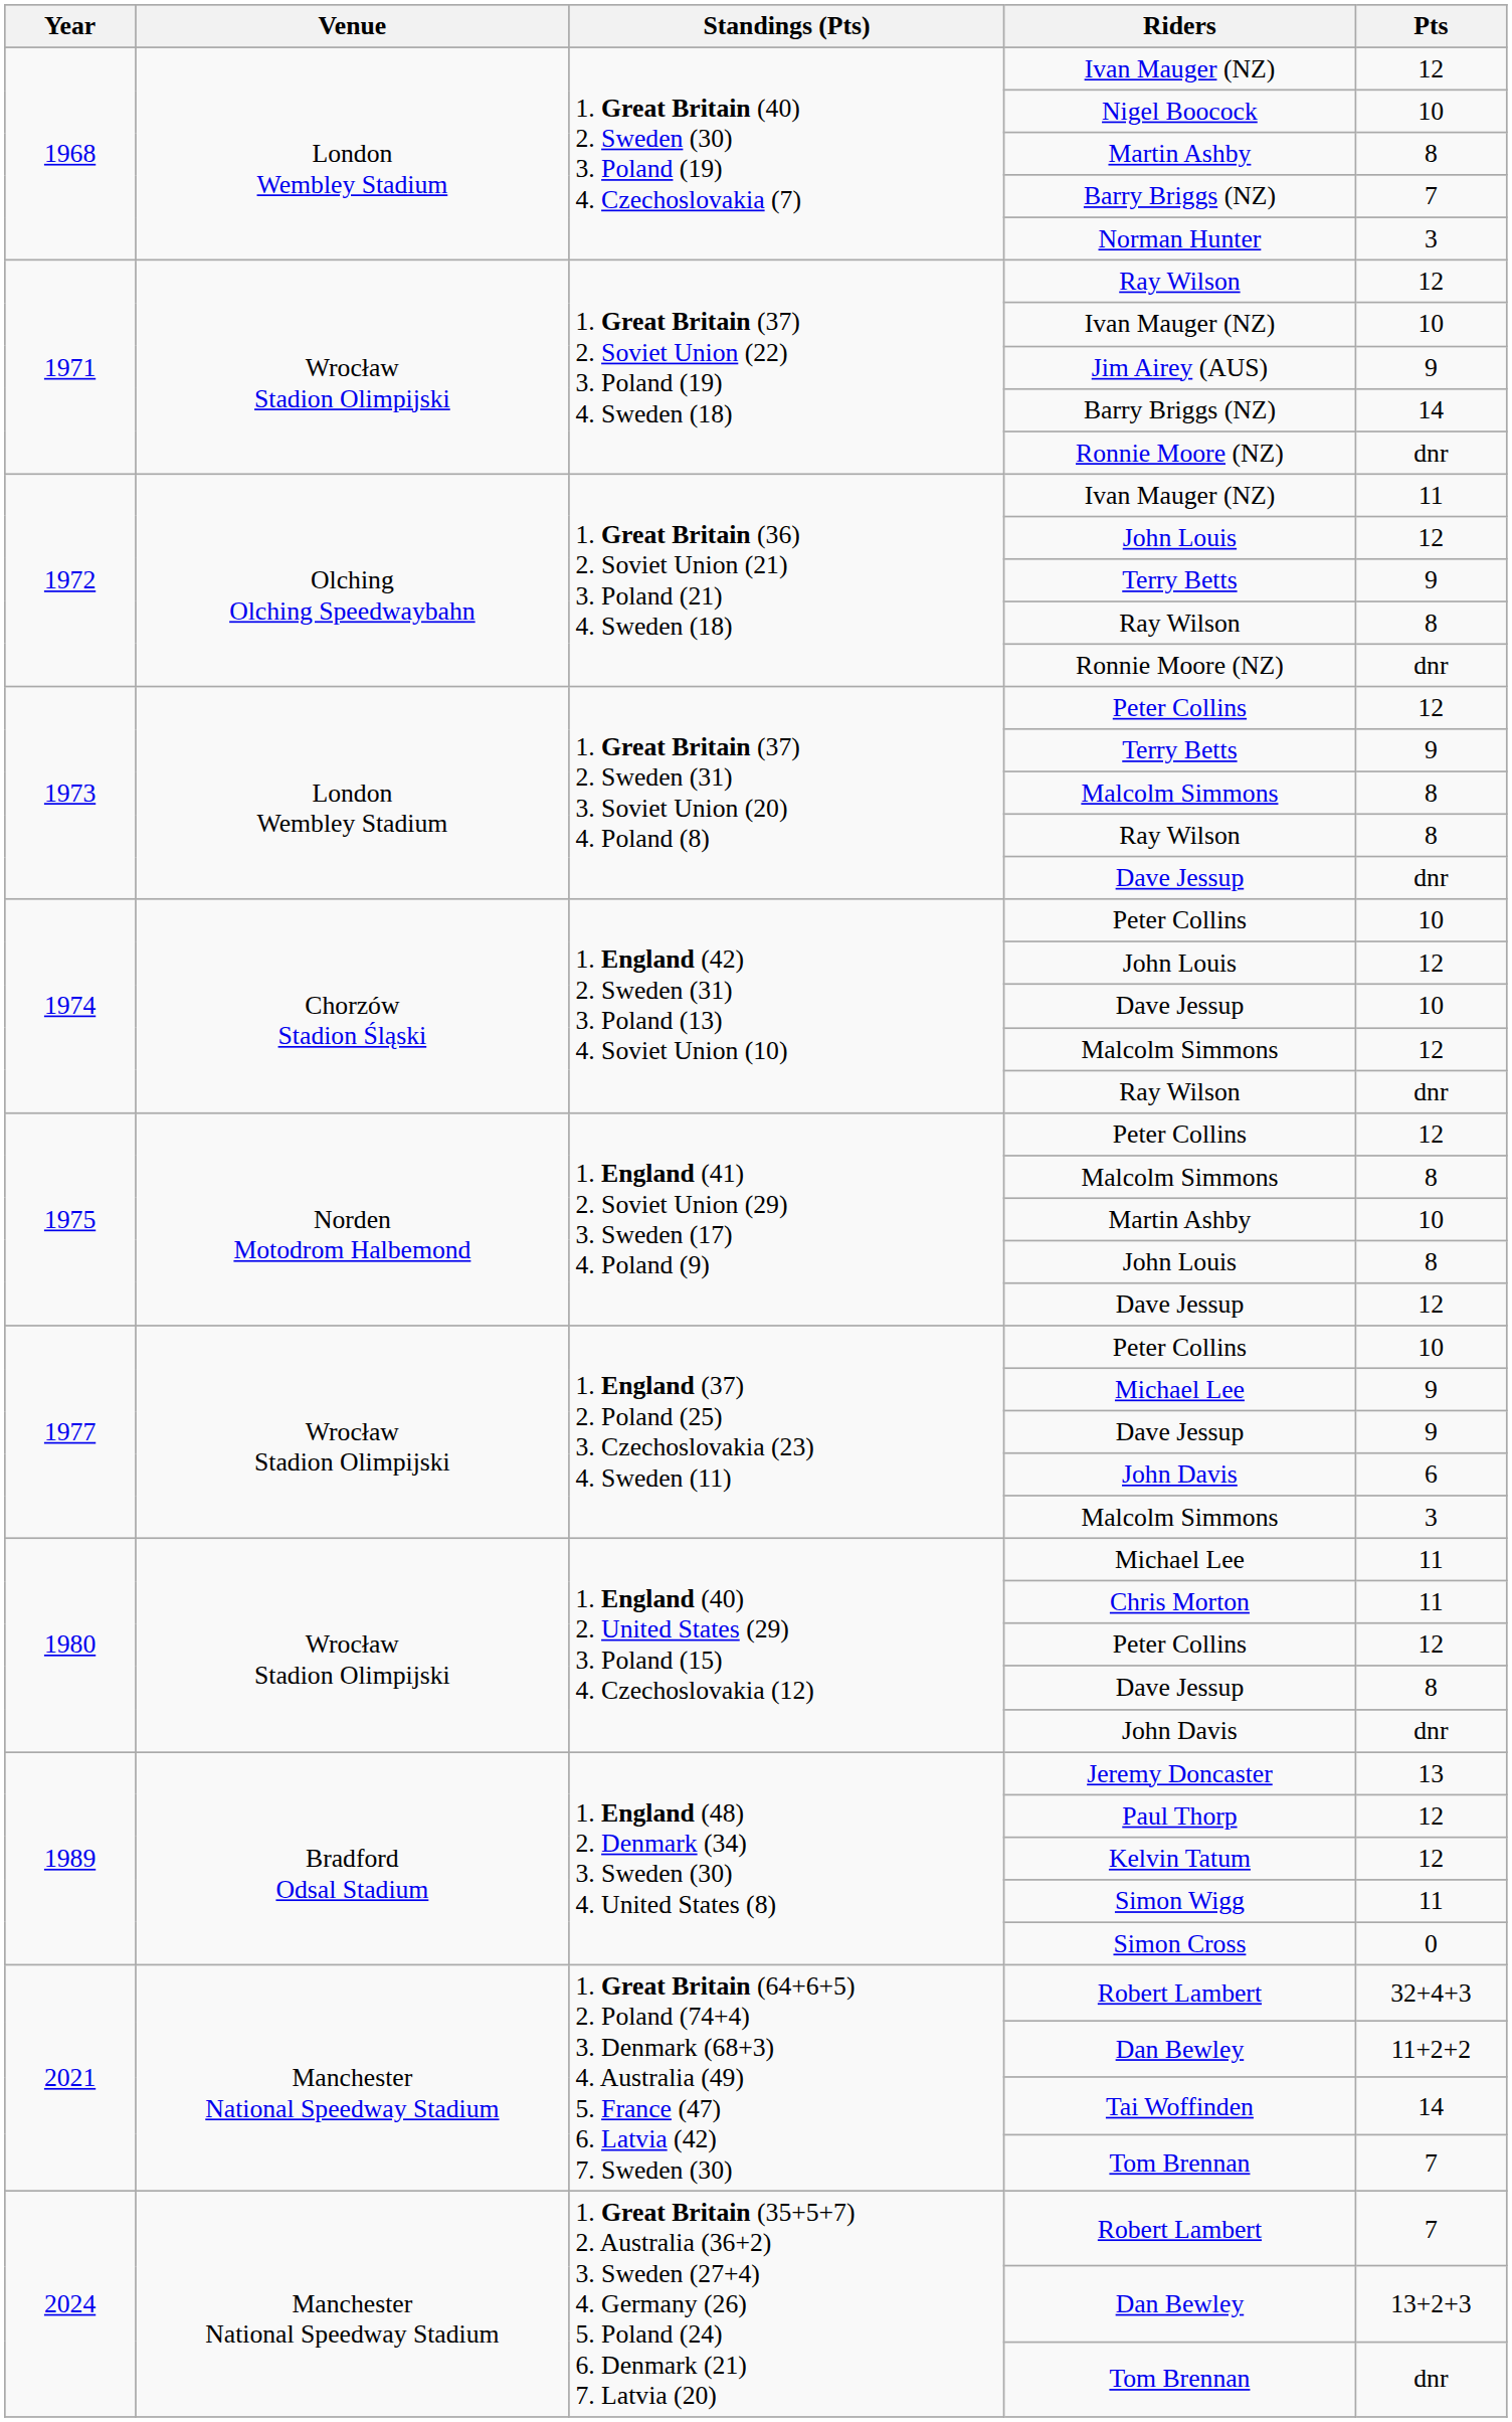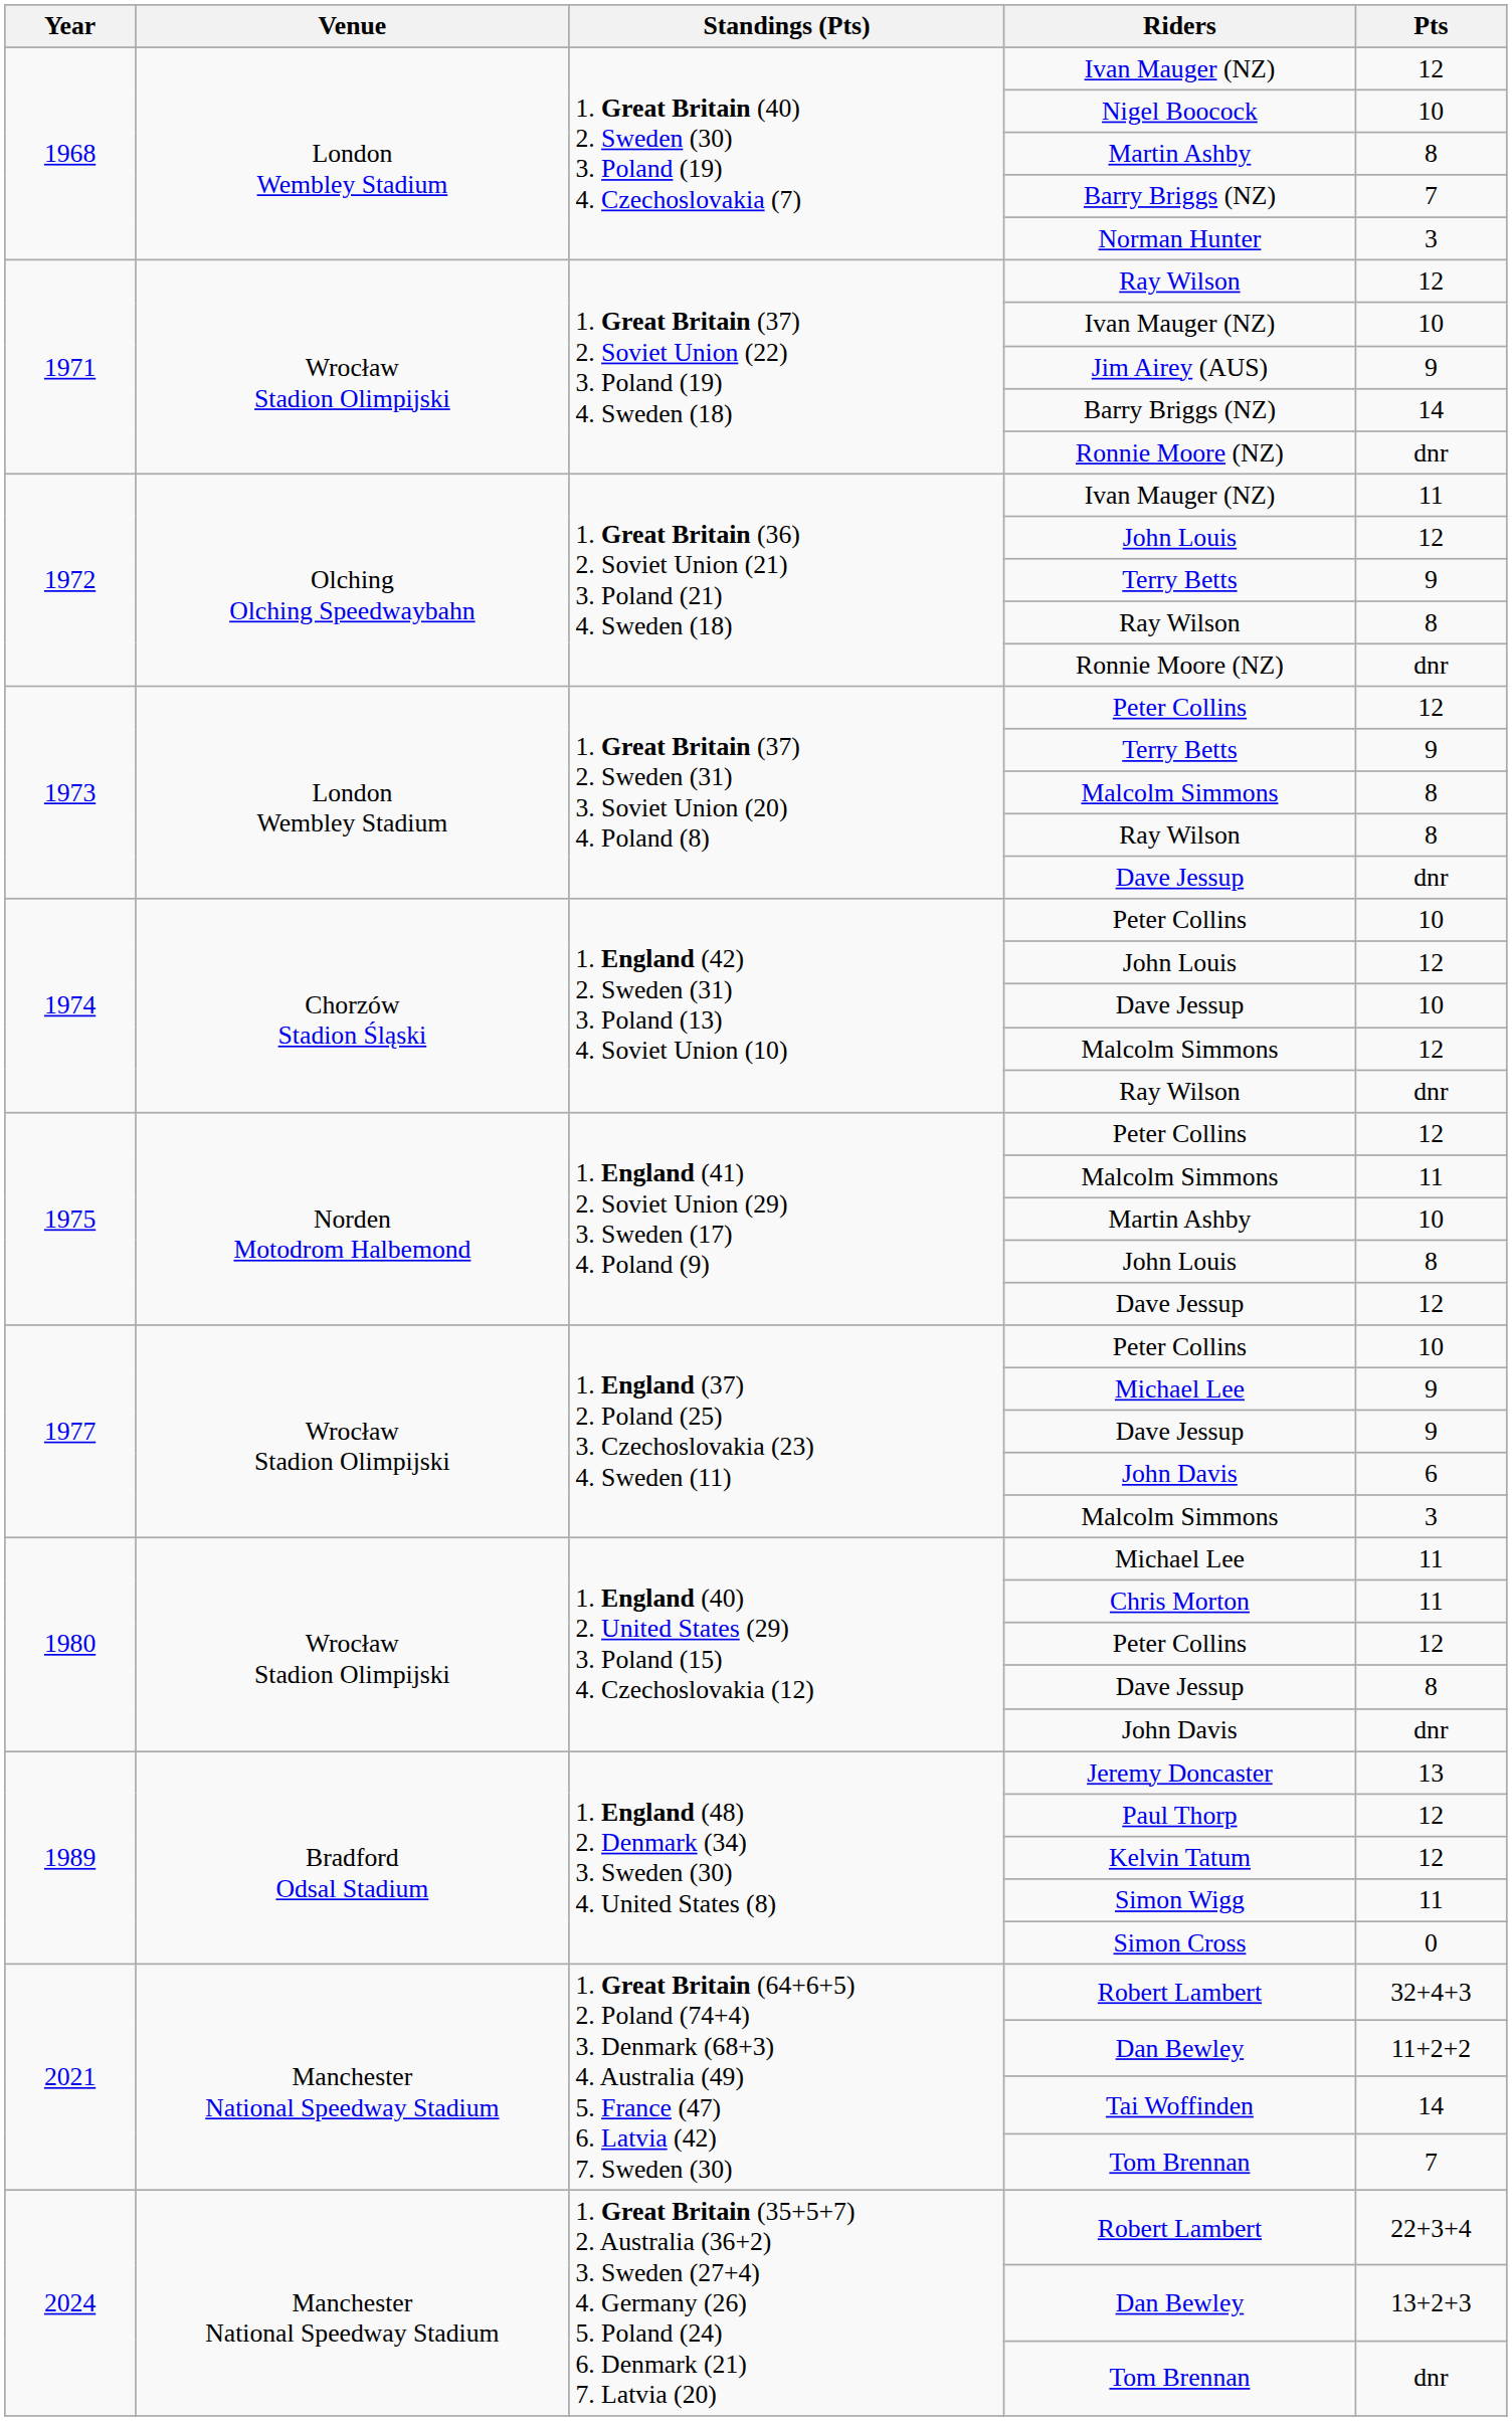1975 / Malcolm Simmons | Pts: 8 -> 11
2024 / Robert Lambert | Pts: 7 -> 22+3+4
